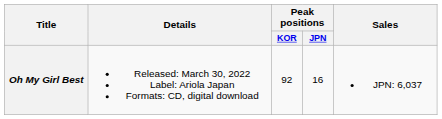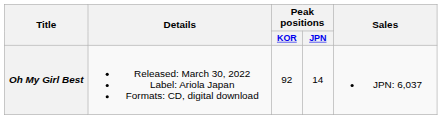Oh My Girl Best | Peak positions / JPN: 16 -> 14
